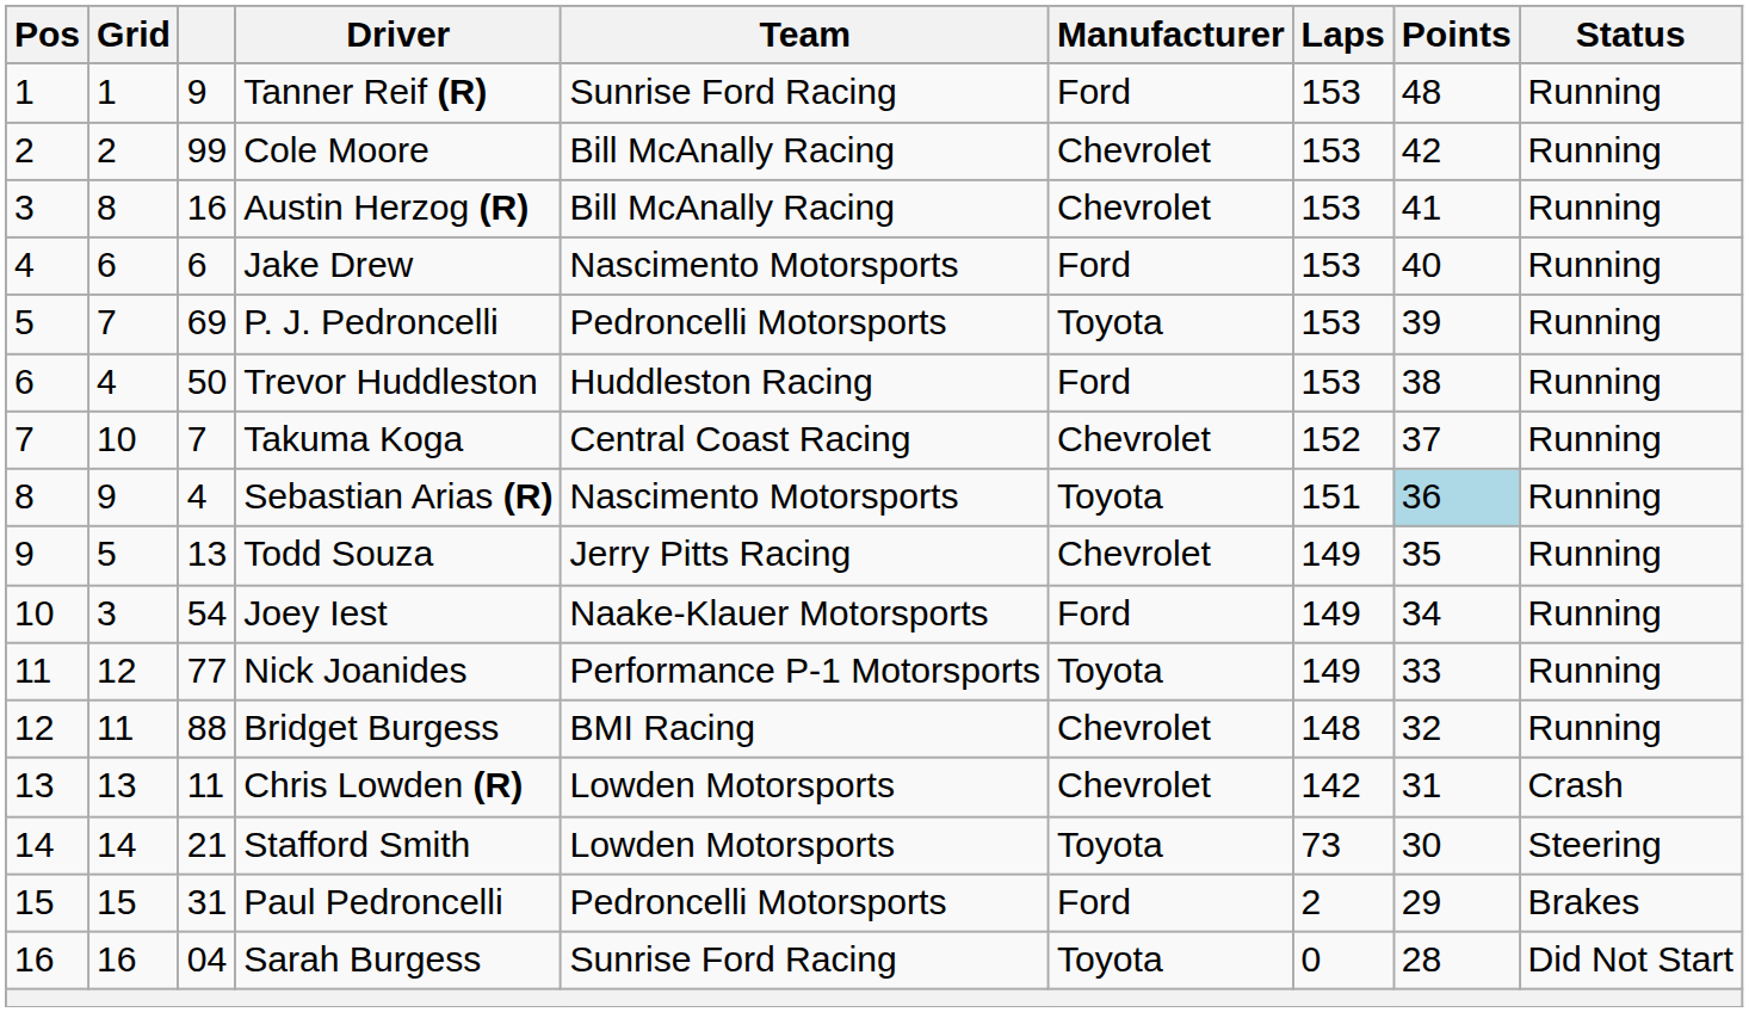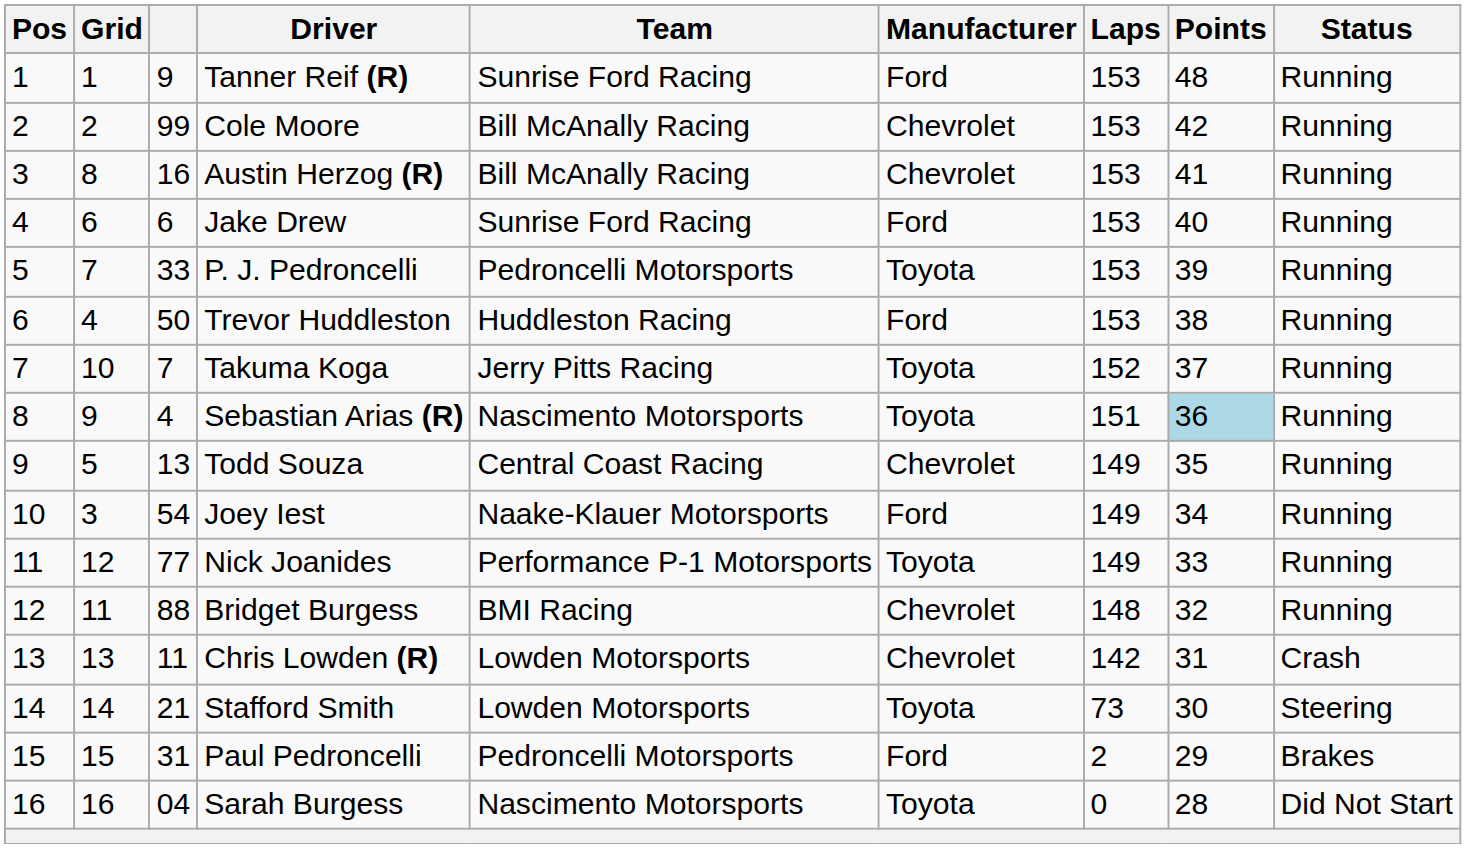Jake Drew | Team: Nascimento Motorsports -> Sunrise Ford Racing
P. J. Pedroncelli | column 3: 69 -> 33
Takuma Koga | Team: Central Coast Racing -> Jerry Pitts Racing
Takuma Koga | Manufacturer: Chevrolet -> Toyota
Todd Souza | Team: Jerry Pitts Racing -> Central Coast Racing
Sarah Burgess | Team: Sunrise Ford Racing -> Nascimento Motorsports
